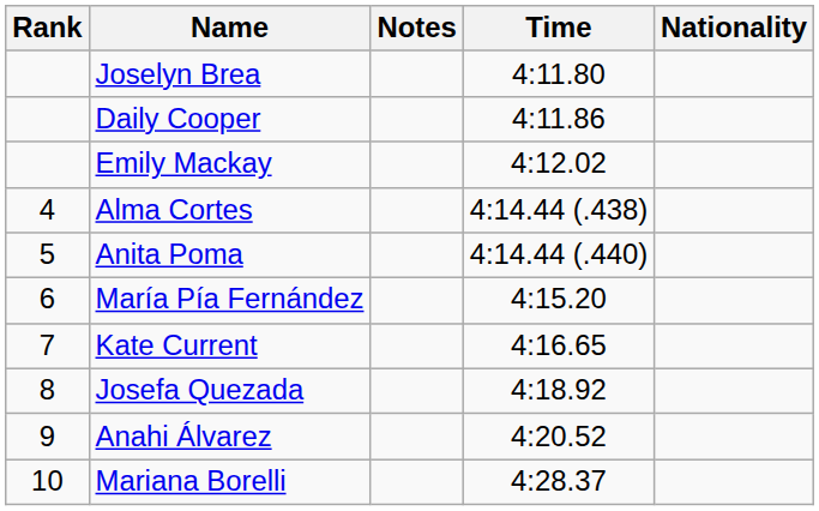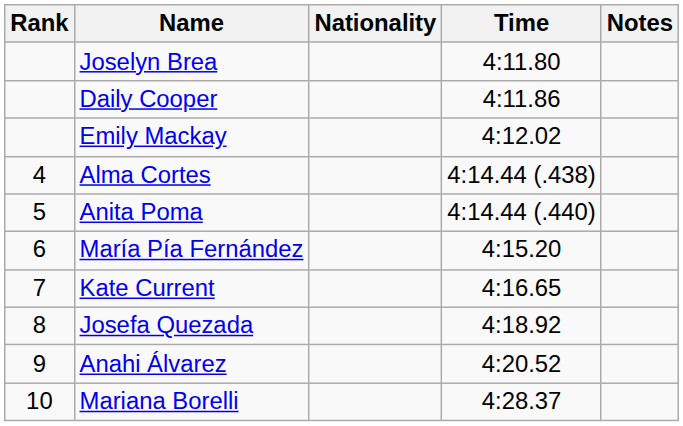columns swapped: Nationality <-> Notes
